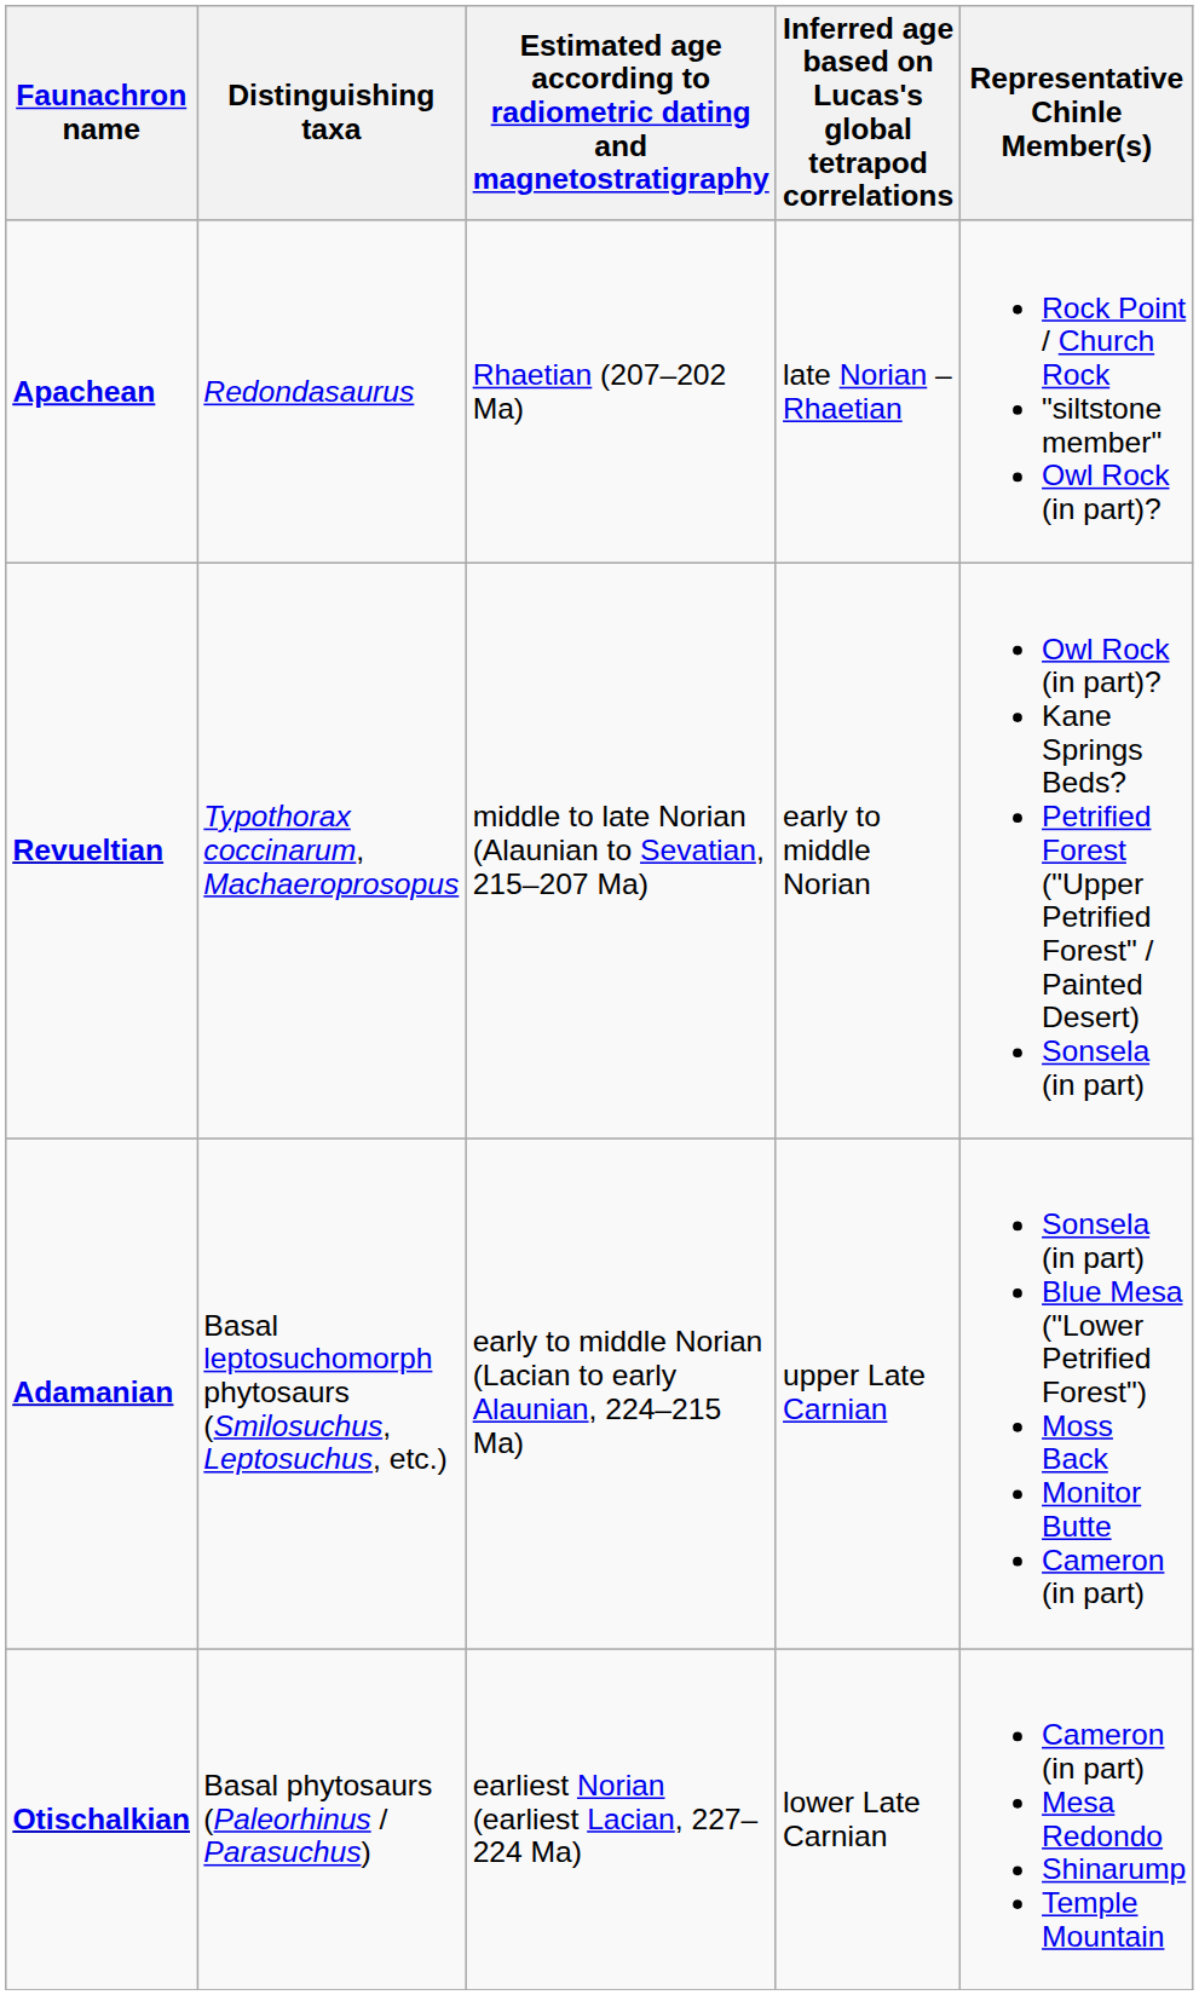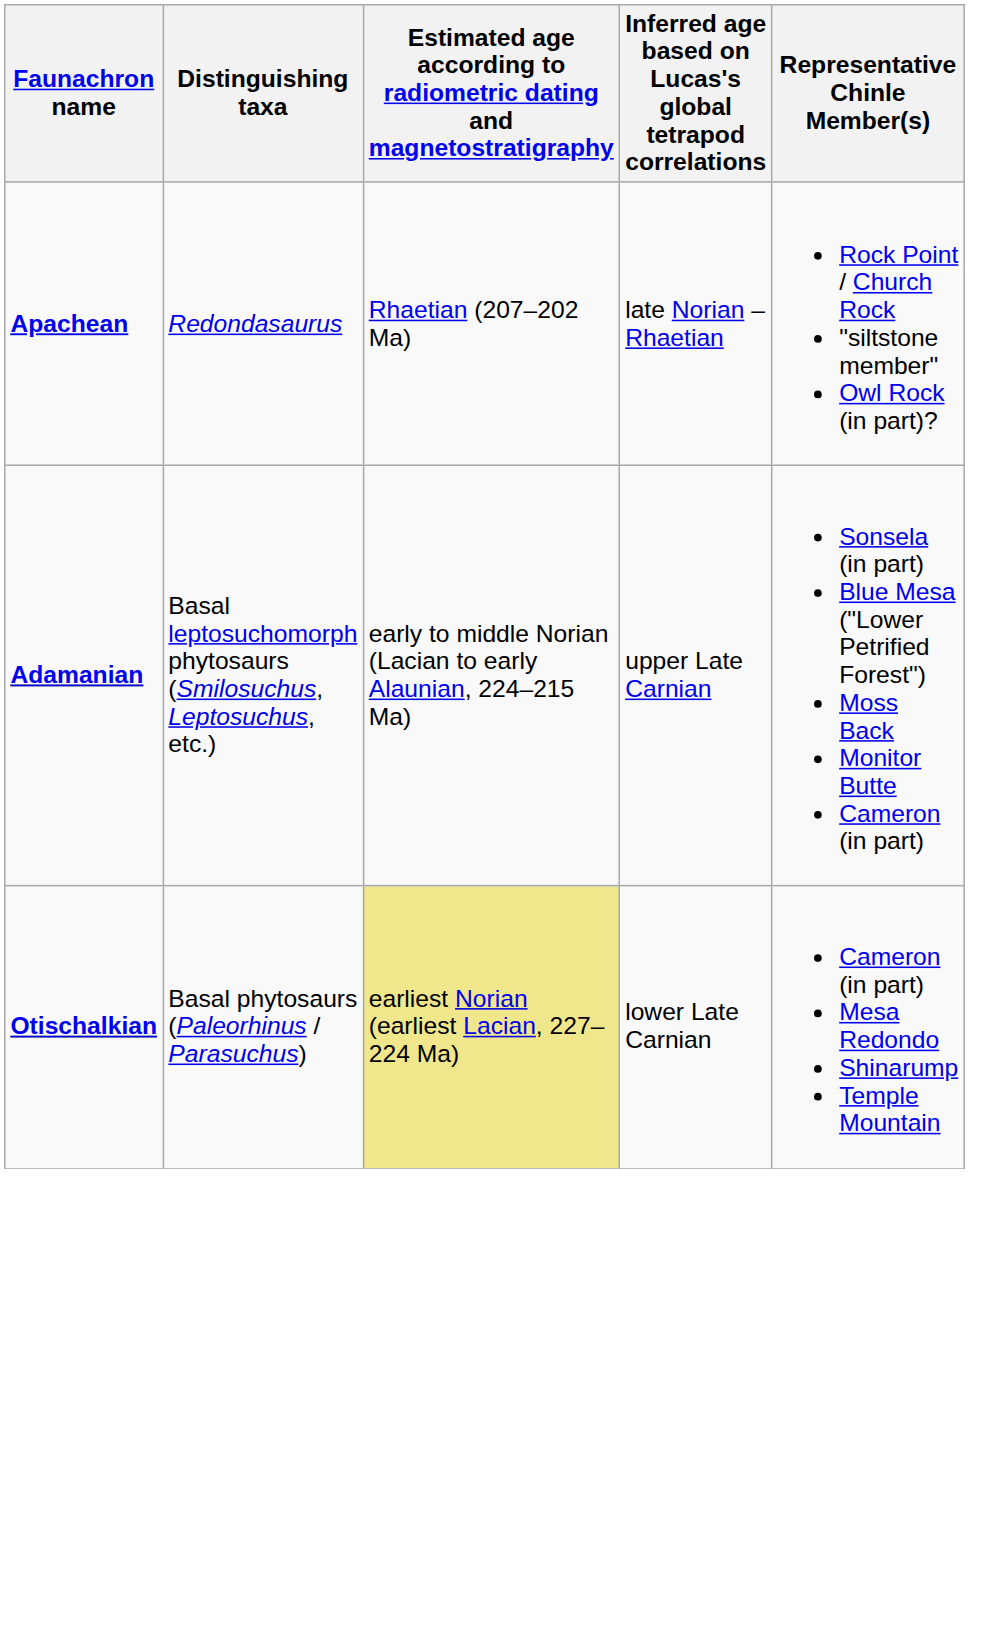- row: Revueltian | Typothorax coccinarum, Machaeroprosopus | middle to late Norian (Alaunian to Sevatian, 215–207 Ma) | early to middle Norian | Owl Rock (in part)? Kane Springs Beds? Petrified Forest ("Upper Petrified Forest" / Painted Desert) Sonsela (in part)
Otischalkian | column 3: no background -> khaki background
